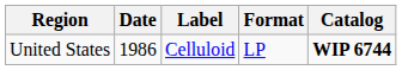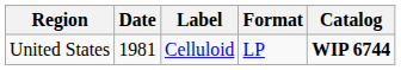United States | Date: 1986 -> 1981
